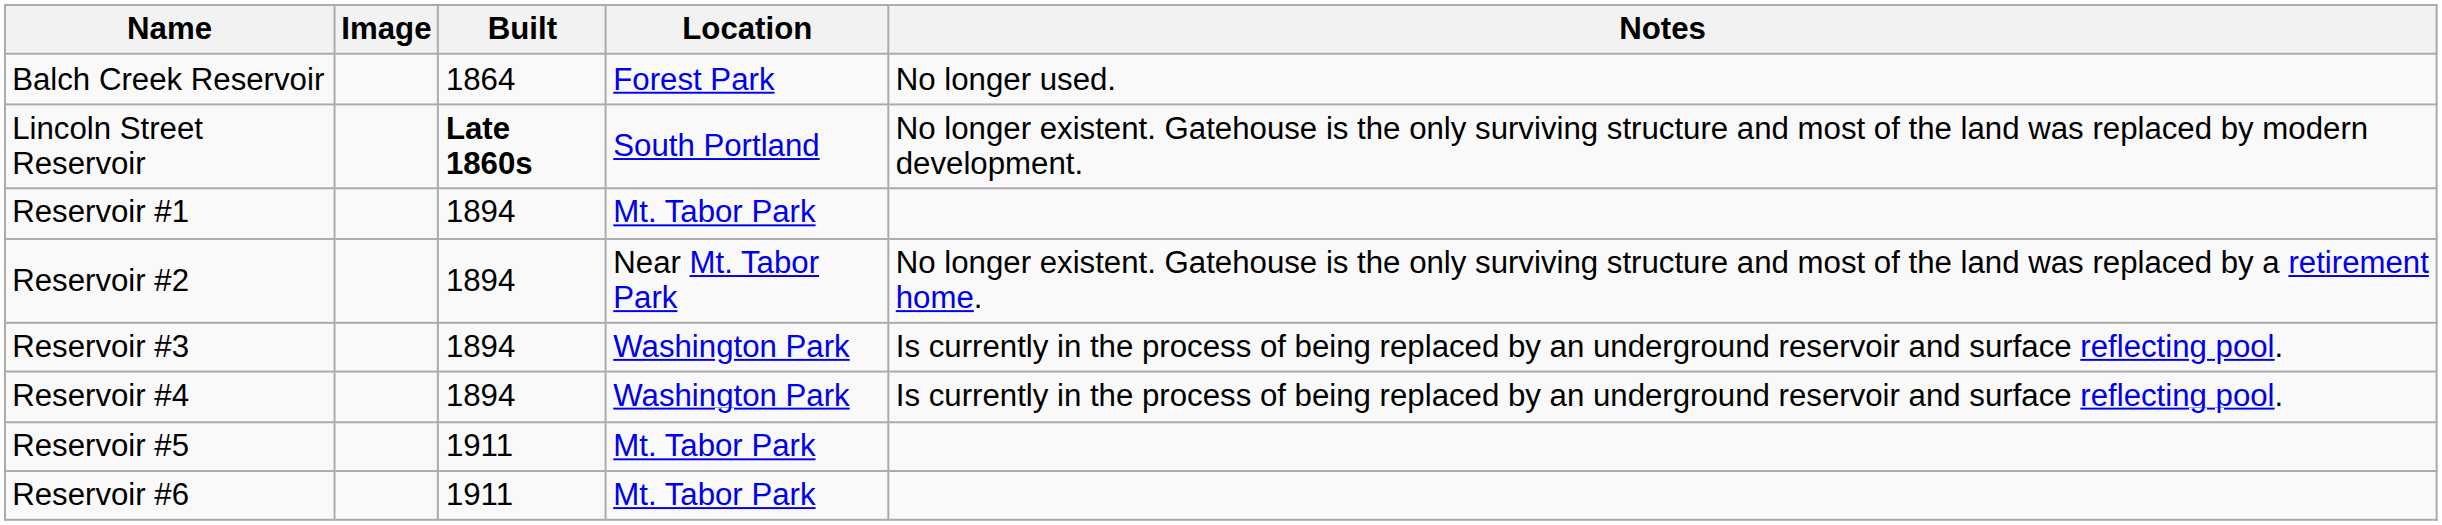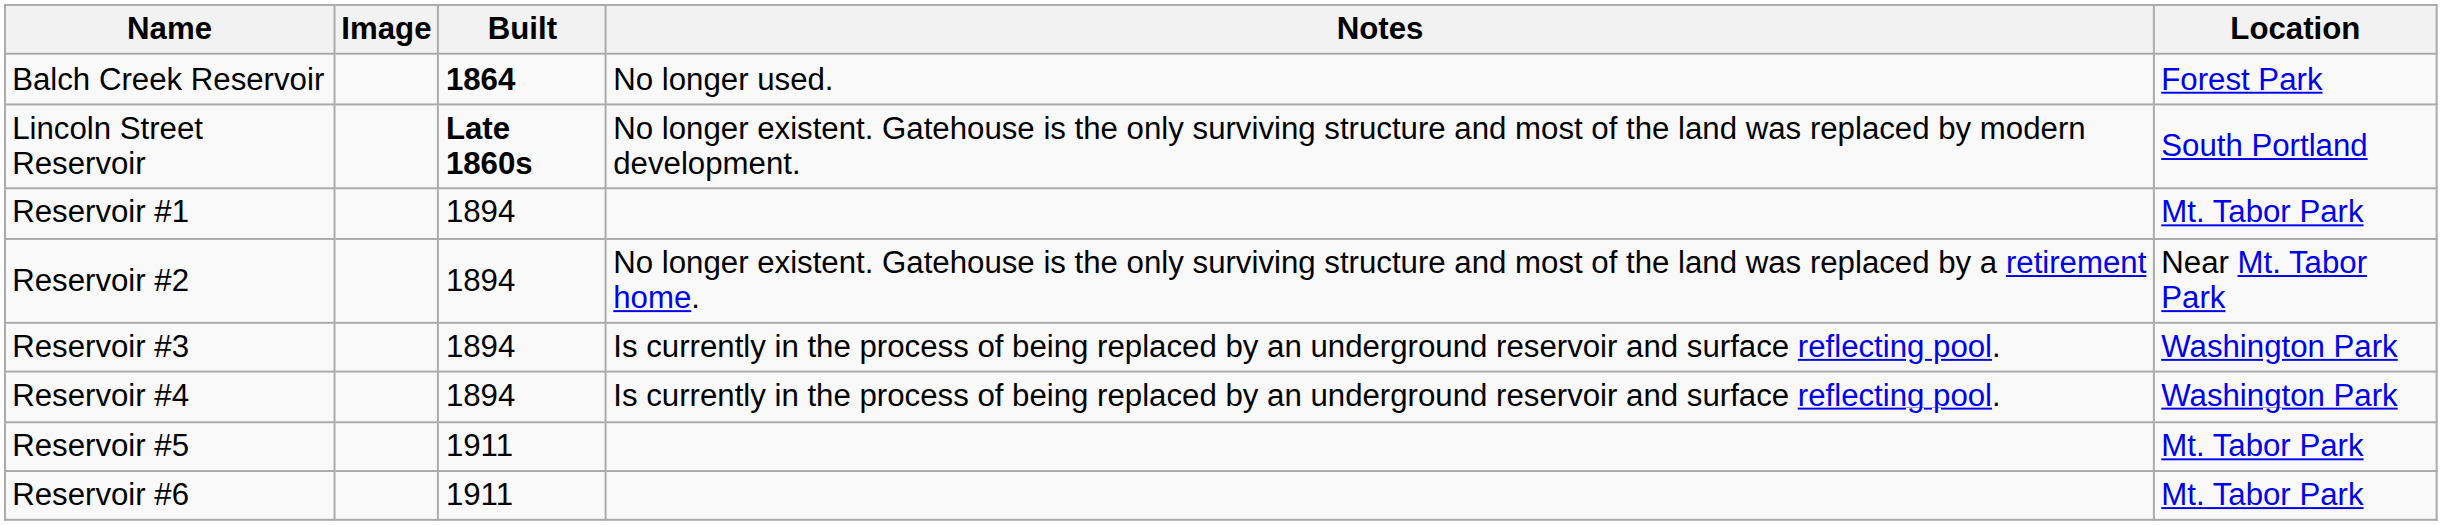columns swapped: Location <-> Notes
Balch Creek Reservoir | Built: normal -> bold
